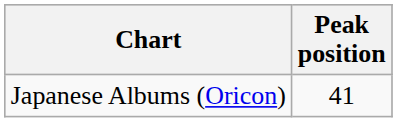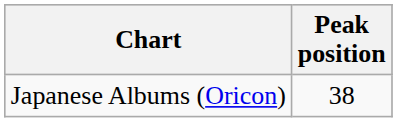Japanese Albums (Oricon) | Peak position: 41 -> 38
